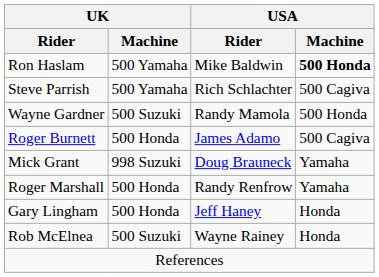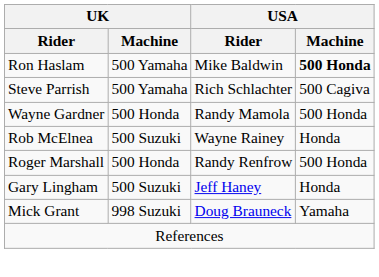Wayne Gardner | UK / Machine: 500 Suzuki -> 500 Honda
- row: Roger Burnett | 500 Honda | James Adamo | 500 Cagiva
rows swapped: Mick Grant <-> Rob McElnea
Roger Marshall | USA / Machine: Yamaha -> 500 Honda
Gary Lingham | UK / Machine: 500 Honda -> 500 Suzuki
